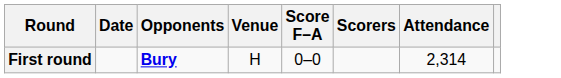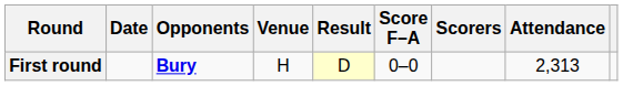+ column: Result | D
First round | Attendance: 2,314 -> 2,313
